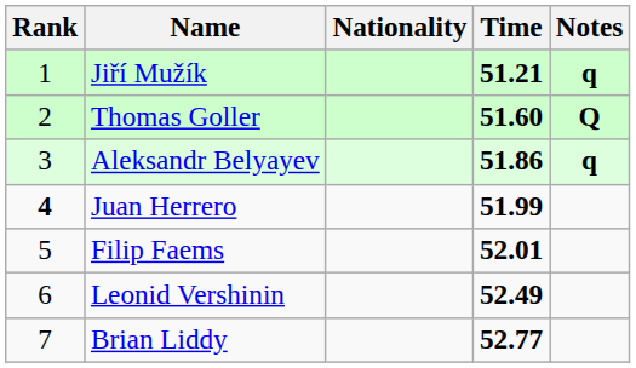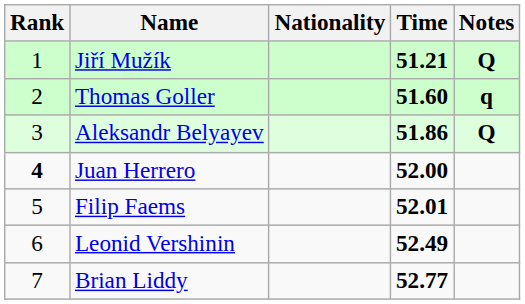Jiří Mužík | Notes: q -> Q
Thomas Goller | Notes: Q -> q
Aleksandr Belyayev | Notes: q -> Q
Juan Herrero | Time: 51.99 -> 52.00
